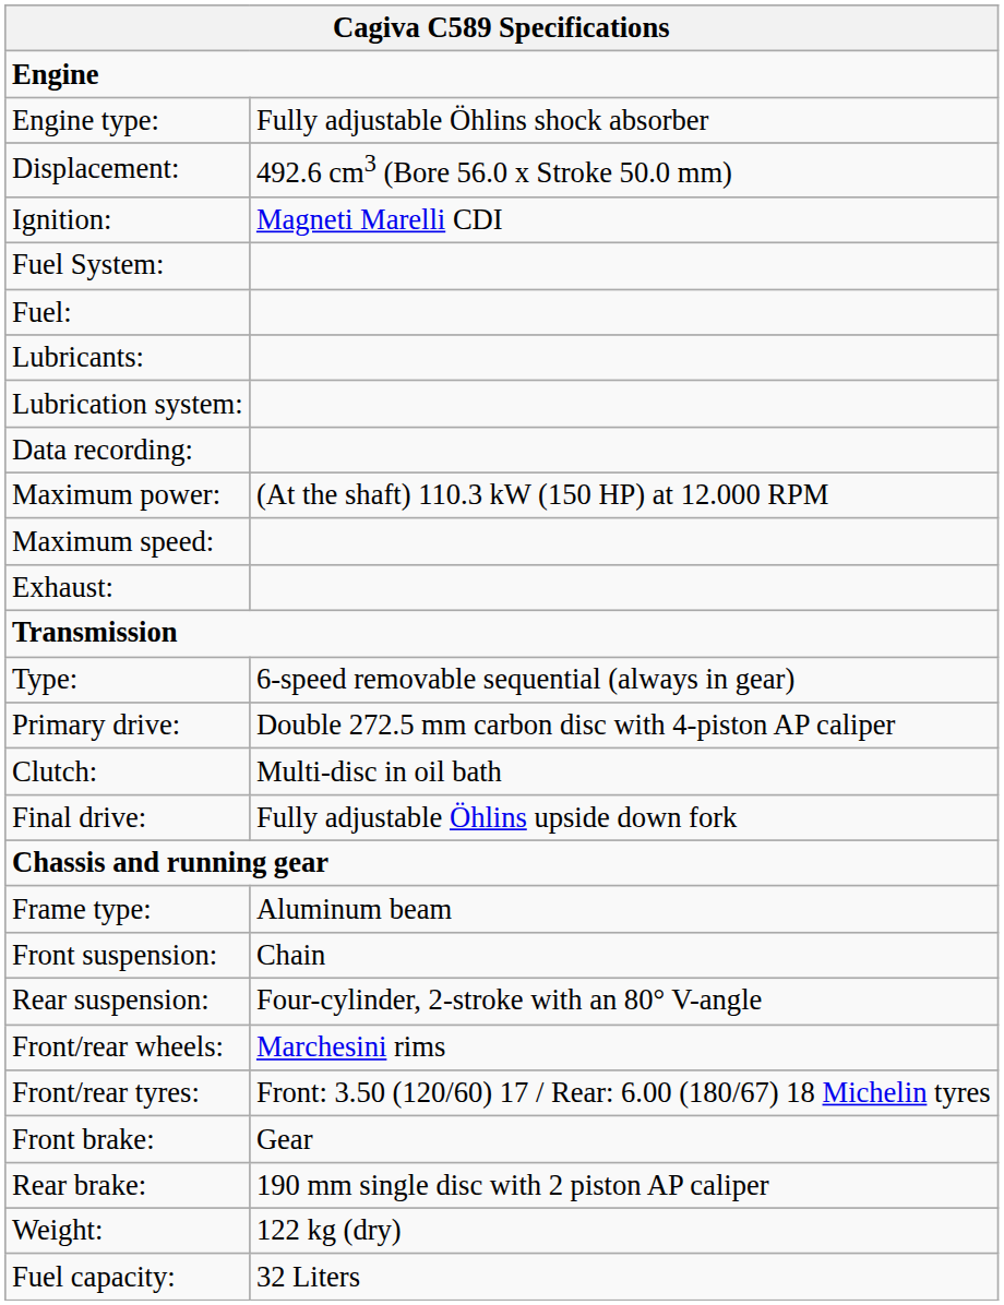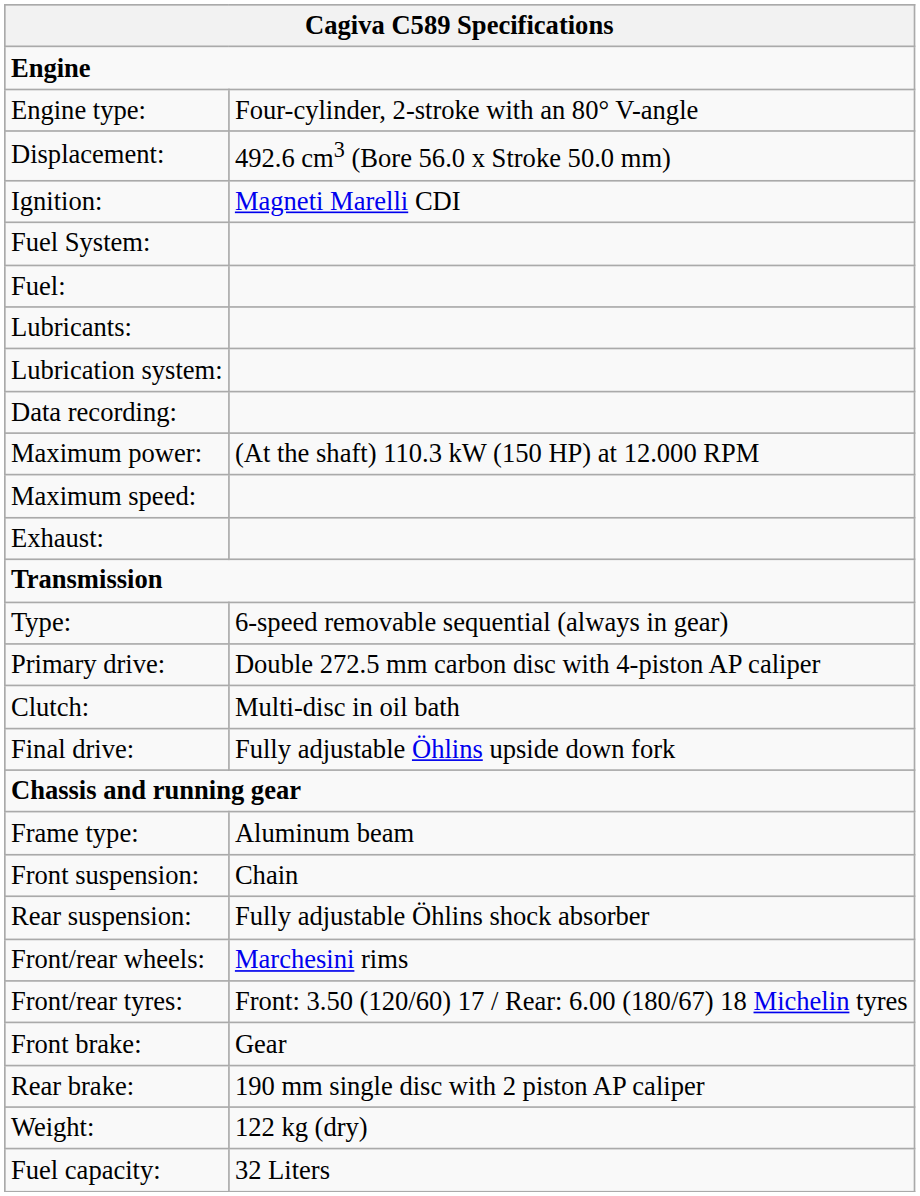Engine type: | column 2: Fully adjustable Öhlins shock absorber -> Four-cylinder, 2-stroke with an 80° V-angle
Rear suspension: | column 2: Four-cylinder, 2-stroke with an 80° V-angle -> Fully adjustable Öhlins shock absorber
